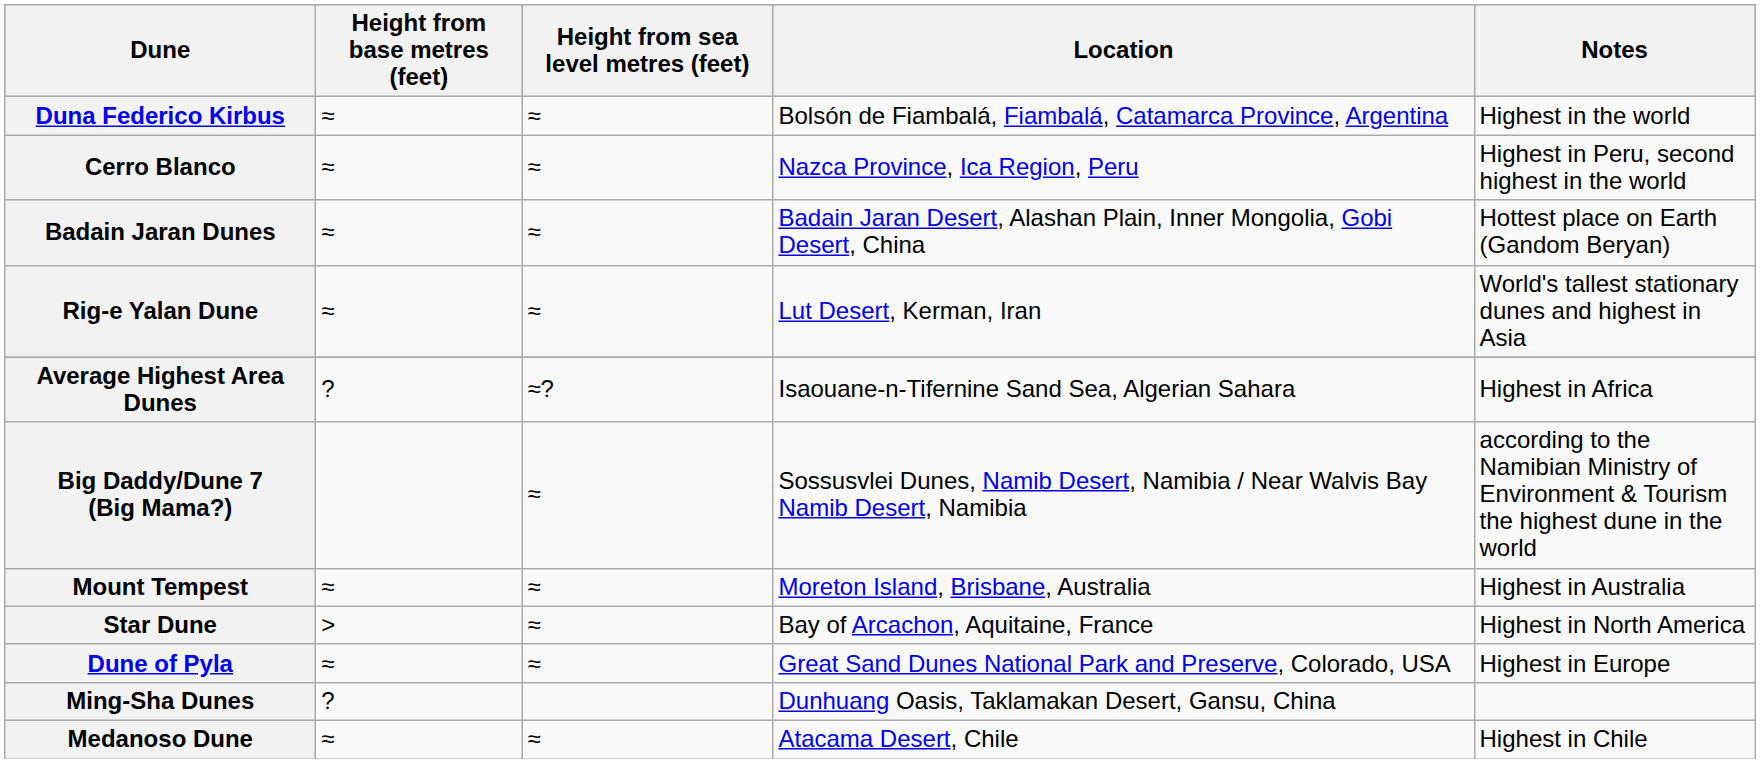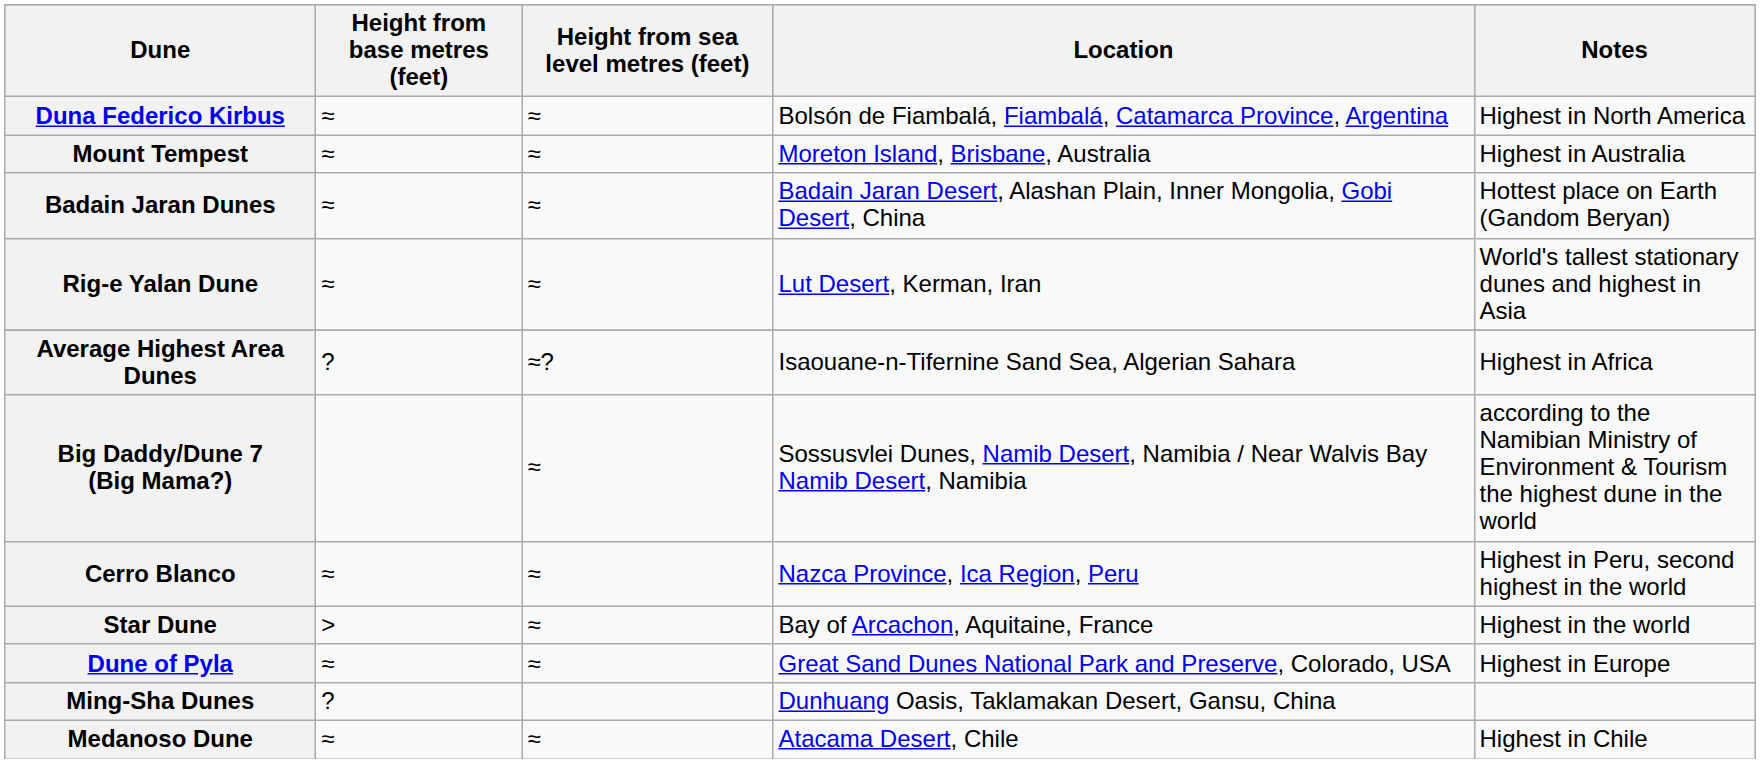Duna Federico Kirbus | Notes: Highest in the world -> Highest in North America
rows swapped: Cerro Blanco <-> Mount Tempest
Star Dune | Notes: Highest in North America -> Highest in the world
